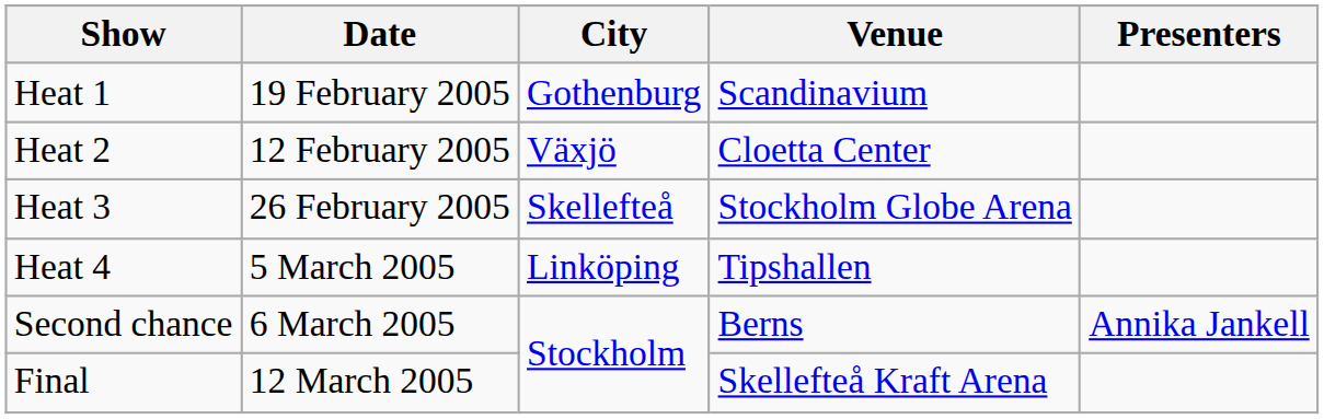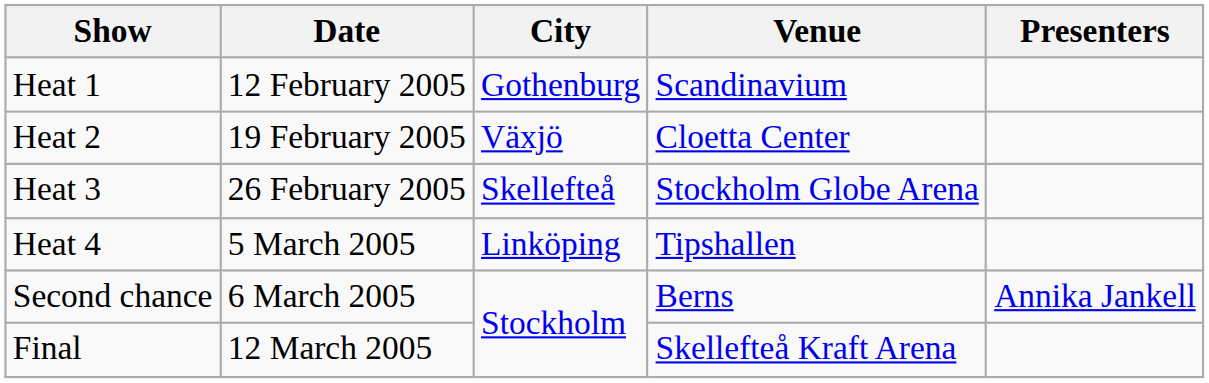Heat 1 | Date: 19 February 2005 -> 12 February 2005
Heat 2 | Date: 12 February 2005 -> 19 February 2005
